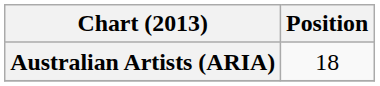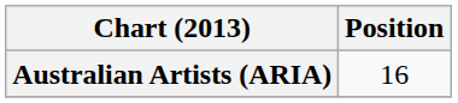Australian Artists (ARIA) | Position: 18 -> 16
